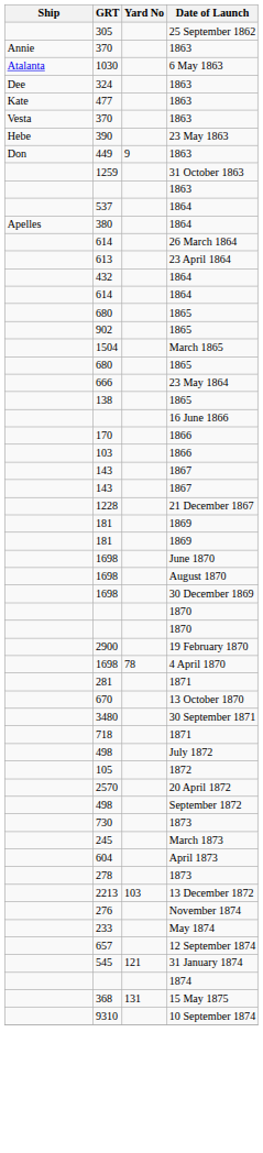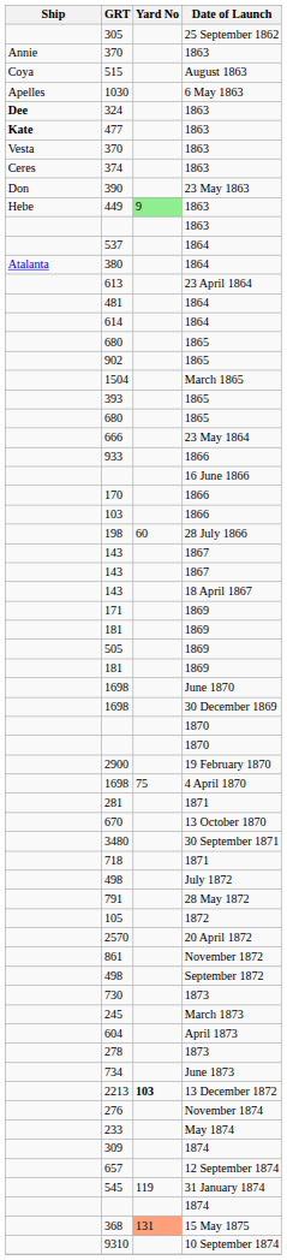+ row: Coya | 515 | August 1863
1030 | Ship: Atalanta -> Apelles
324 | Ship: normal -> bold
477 | Ship: normal -> bold
+ row: Ceres | 374 | 1863
390 | Ship: Hebe -> Don
449 | Ship: Don -> Hebe
449 | Yard No: no background -> lightgreen background
- row: 1259 | 31 October 1863
380 | Ship: Apelles -> Atalanta
- row: 614 | 26 March 1864
+ row: 481 | 1864
- row: 432 | 1864
+ row: 393 | 1865
- row: 138 | 1865
+ row: 933 | 1866
+ row: 198 | 60 | 28 July 1866
- row: 1228 | 21 December 1867
+ row: 143 | 18 April 1867
+ row: 171 | 1869
+ row: 505 | 1869
- row: 1698 | August 1870
1698 / 4 April 1870 | Yard No: 78 -> 75
+ row: 791 | 28 May 1872
+ row: 861 | November 1872
+ row: 734 | June 1873
2213 | Yard No: normal -> bold
+ row: 309 | 1874
545 | Yard No: 121 -> 119
368 | Yard No: no background -> lightsalmon background
